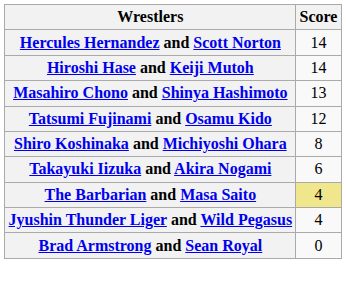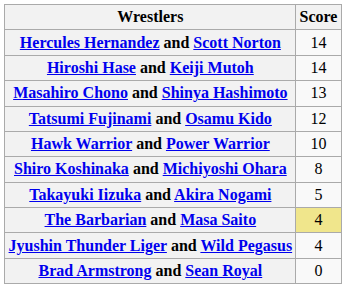+ row: Hawk Warrior and Power Warrior | 10
Takayuki Iizuka and Akira Nogami | Score: 6 -> 5
